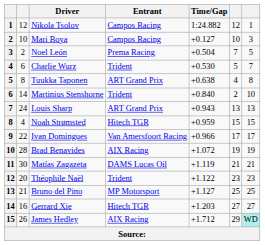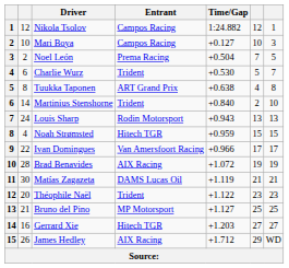Louis Sharp | Entrant: ART Grand Prix -> Rodin Motorsport
James Hedley | column 7: paleturquoise background -> no background
